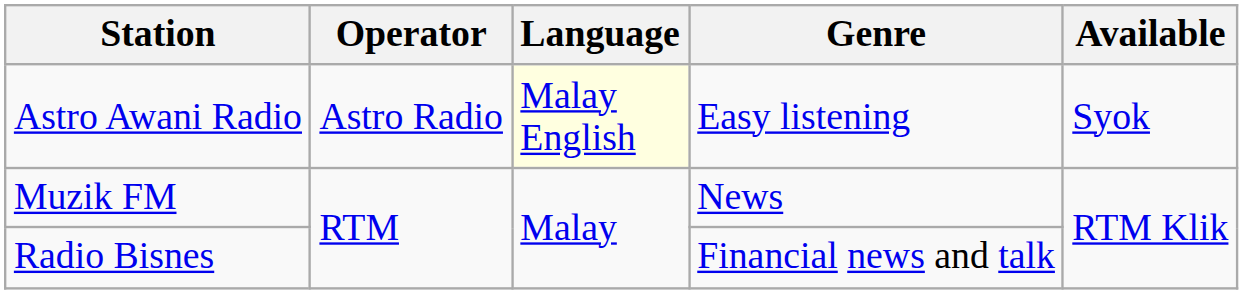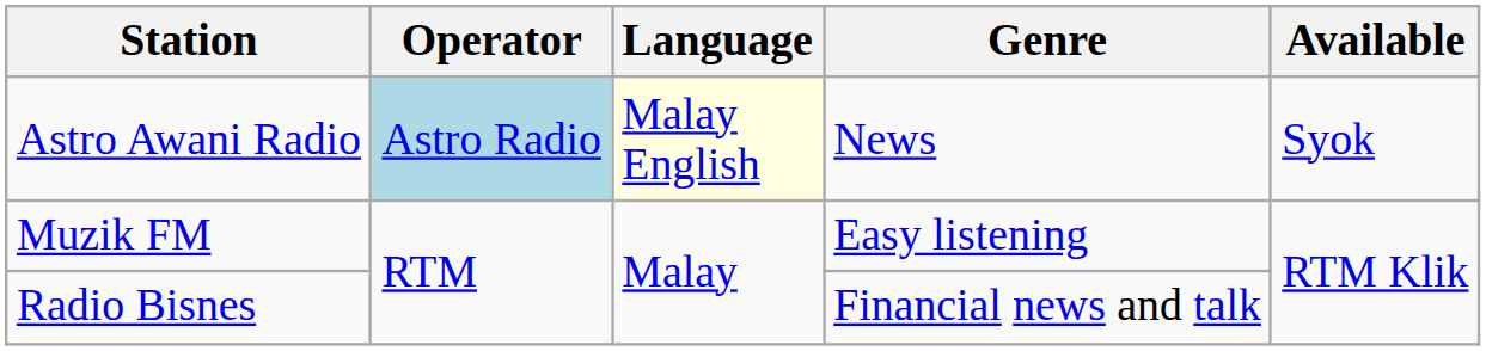Astro Awani Radio | Operator: no background -> lightblue background
Astro Awani Radio | Genre: Easy listening -> News
Muzik FM | Genre: News -> Easy listening
